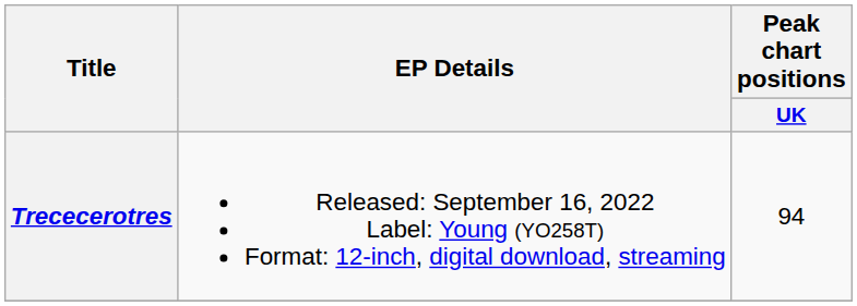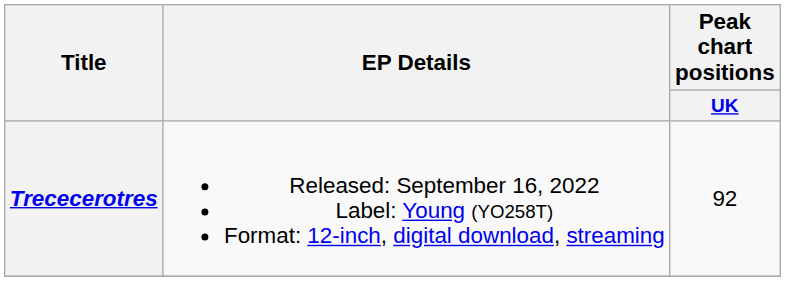Trececerotres | Peak chart positions / UK: 94 -> 92
